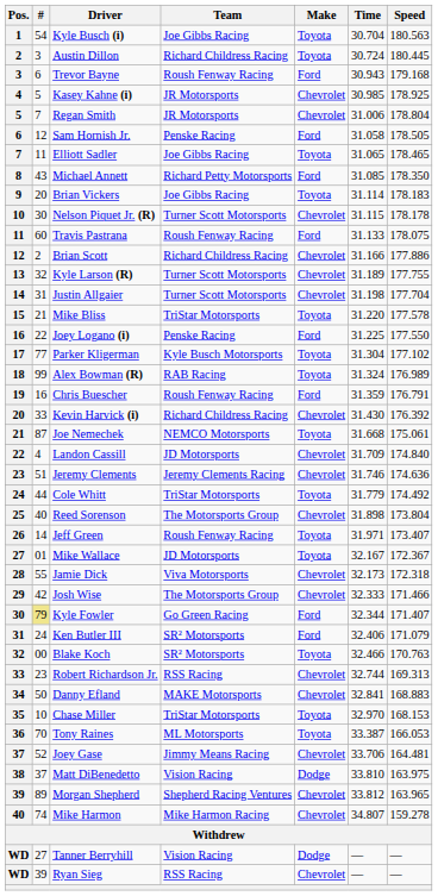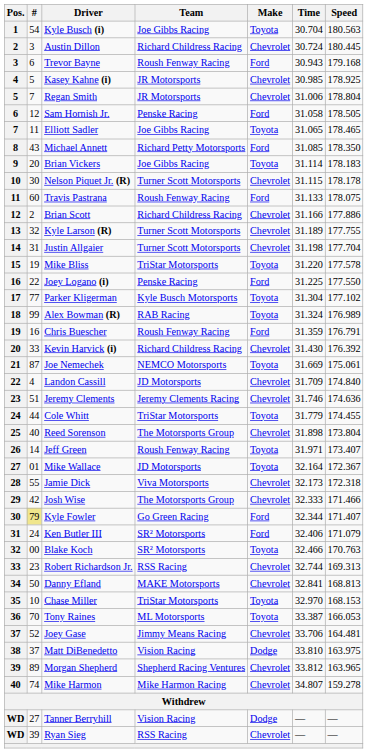Austin Dillon | Make: Toyota -> Chevrolet
Mike Bliss | #: 21 -> 19
Joe Nemechek | Time: 31.668 -> 31.669
Cole Whitt | Speed: 174.492 -> 174.455
Mike Wallace | Time: 32.167 -> 32.164
Danny Efland | Speed: 168.883 -> 168.813
